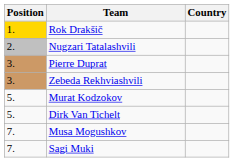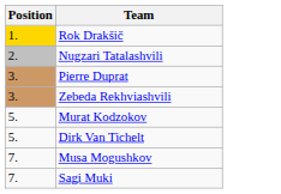- column: Country
